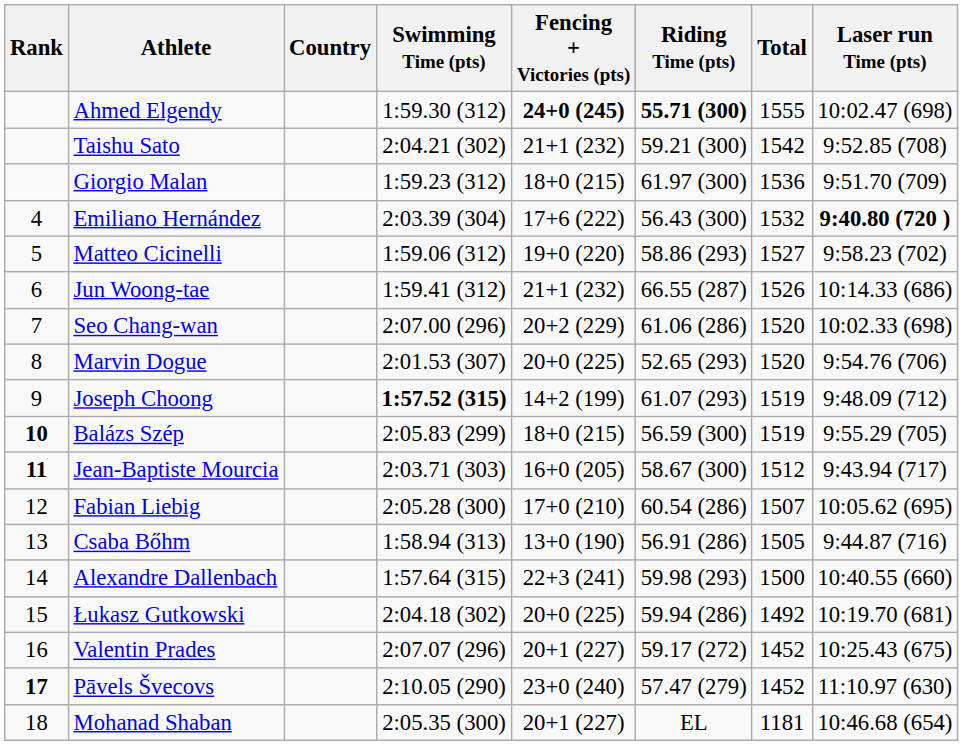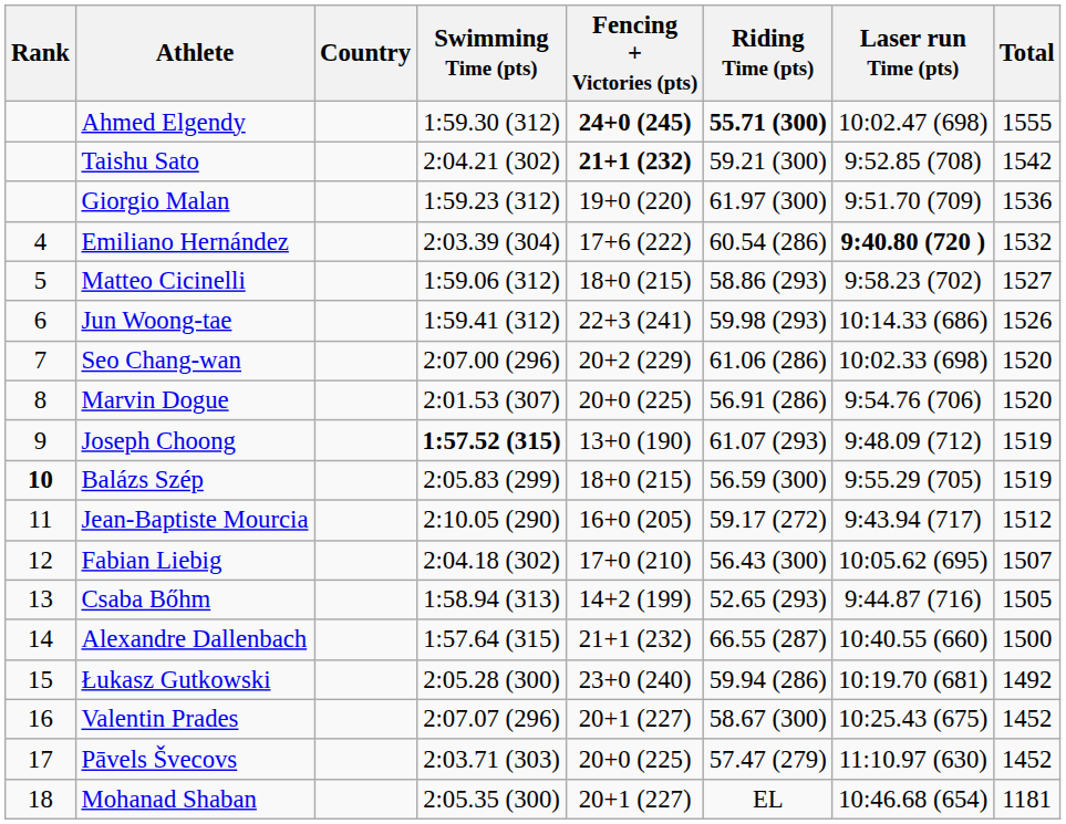columns swapped: Laser run Time (pts) <-> Total
Taishu Sato | Fencing + Victories (pts): normal -> bold
Giorgio Malan | Fencing + Victories (pts): 18+0 (215) -> 19+0 (220)
Emiliano Hernández | Riding Time (pts): 56.43 (300) -> 60.54 (286)
Matteo Cicinelli | Fencing + Victories (pts): 19+0 (220) -> 18+0 (215)
Jun Woong-tae | Fencing + Victories (pts): 21+1 (232) -> 22+3 (241)
Jun Woong-tae | Riding Time (pts): 66.55 (287) -> 59.98 (293)
Marvin Dogue | Riding Time (pts): 52.65 (293) -> 56.91 (286)
Joseph Choong | Fencing + Victories (pts): 14+2 (199) -> 13+0 (190)
Jean-Baptiste Mourcia | Rank: bold -> normal
Jean-Baptiste Mourcia | Swimming Time (pts): 2:03.71 (303) -> 2:10.05 (290)
Jean-Baptiste Mourcia | Riding Time (pts): 58.67 (300) -> 59.17 (272)
Fabian Liebig | Swimming Time (pts): 2:05.28 (300) -> 2:04.18 (302)
Fabian Liebig | Riding Time (pts): 60.54 (286) -> 56.43 (300)
Csaba Bőhm | Fencing + Victories (pts): 13+0 (190) -> 14+2 (199)
Csaba Bőhm | Riding Time (pts): 56.91 (286) -> 52.65 (293)
Alexandre Dallenbach | Fencing + Victories (pts): 22+3 (241) -> 21+1 (232)
Alexandre Dallenbach | Riding Time (pts): 59.98 (293) -> 66.55 (287)
Łukasz Gutkowski | Swimming Time (pts): 2:04.18 (302) -> 2:05.28 (300)
Łukasz Gutkowski | Fencing + Victories (pts): 20+0 (225) -> 23+0 (240)
Valentin Prades | Riding Time (pts): 59.17 (272) -> 58.67 (300)
Pāvels Švecovs | Rank: bold -> normal
Pāvels Švecovs | Swimming Time (pts): 2:10.05 (290) -> 2:03.71 (303)
Pāvels Švecovs | Fencing + Victories (pts): 23+0 (240) -> 20+0 (225)
